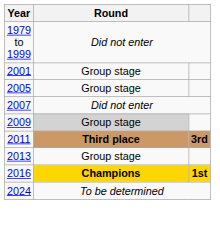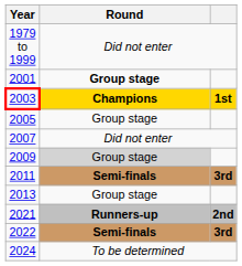2001 | Round: normal -> bold
+ row: 2003 | Champions | 1st
2011 | Round: Third place -> Semi-finals
- row: 2016 | Champions | 1st
+ row: 2021 | Runners-up | 2nd
+ row: 2022 | Semi-finals | 3rd
